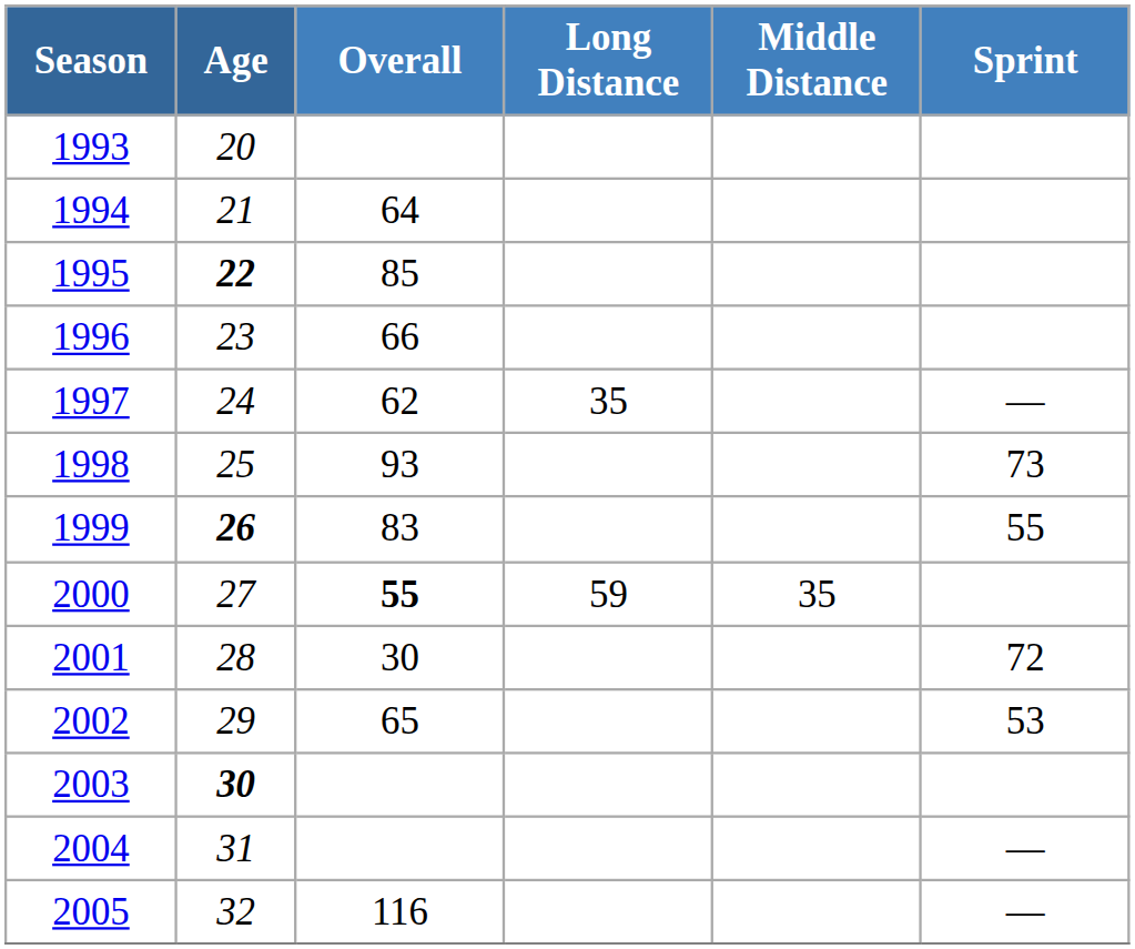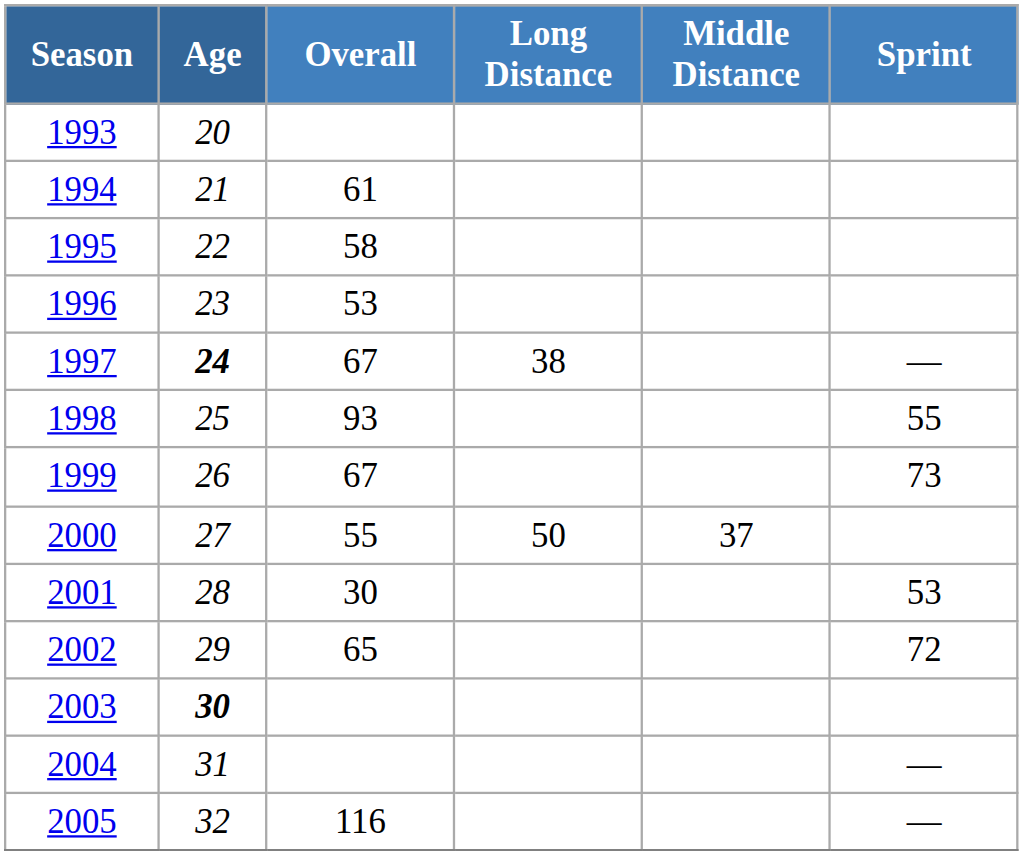1994 | Overall: 64 -> 61
1995 | Age: bold -> normal
1995 | Overall: 85 -> 58
1996 | Overall: 66 -> 53
1997 | Age: normal -> bold
1997 | Overall: 62 -> 67
1997 | Long Distance: 35 -> 38
1998 | Sprint: 73 -> 55
1999 | Age: bold -> normal
1999 | Overall: 83 -> 67
1999 | Sprint: 55 -> 73
2000 | Overall: bold -> normal
2000 | Long Distance: 59 -> 50
2000 | Middle Distance: 35 -> 37
2001 | Sprint: 72 -> 53
2002 | Sprint: 53 -> 72
